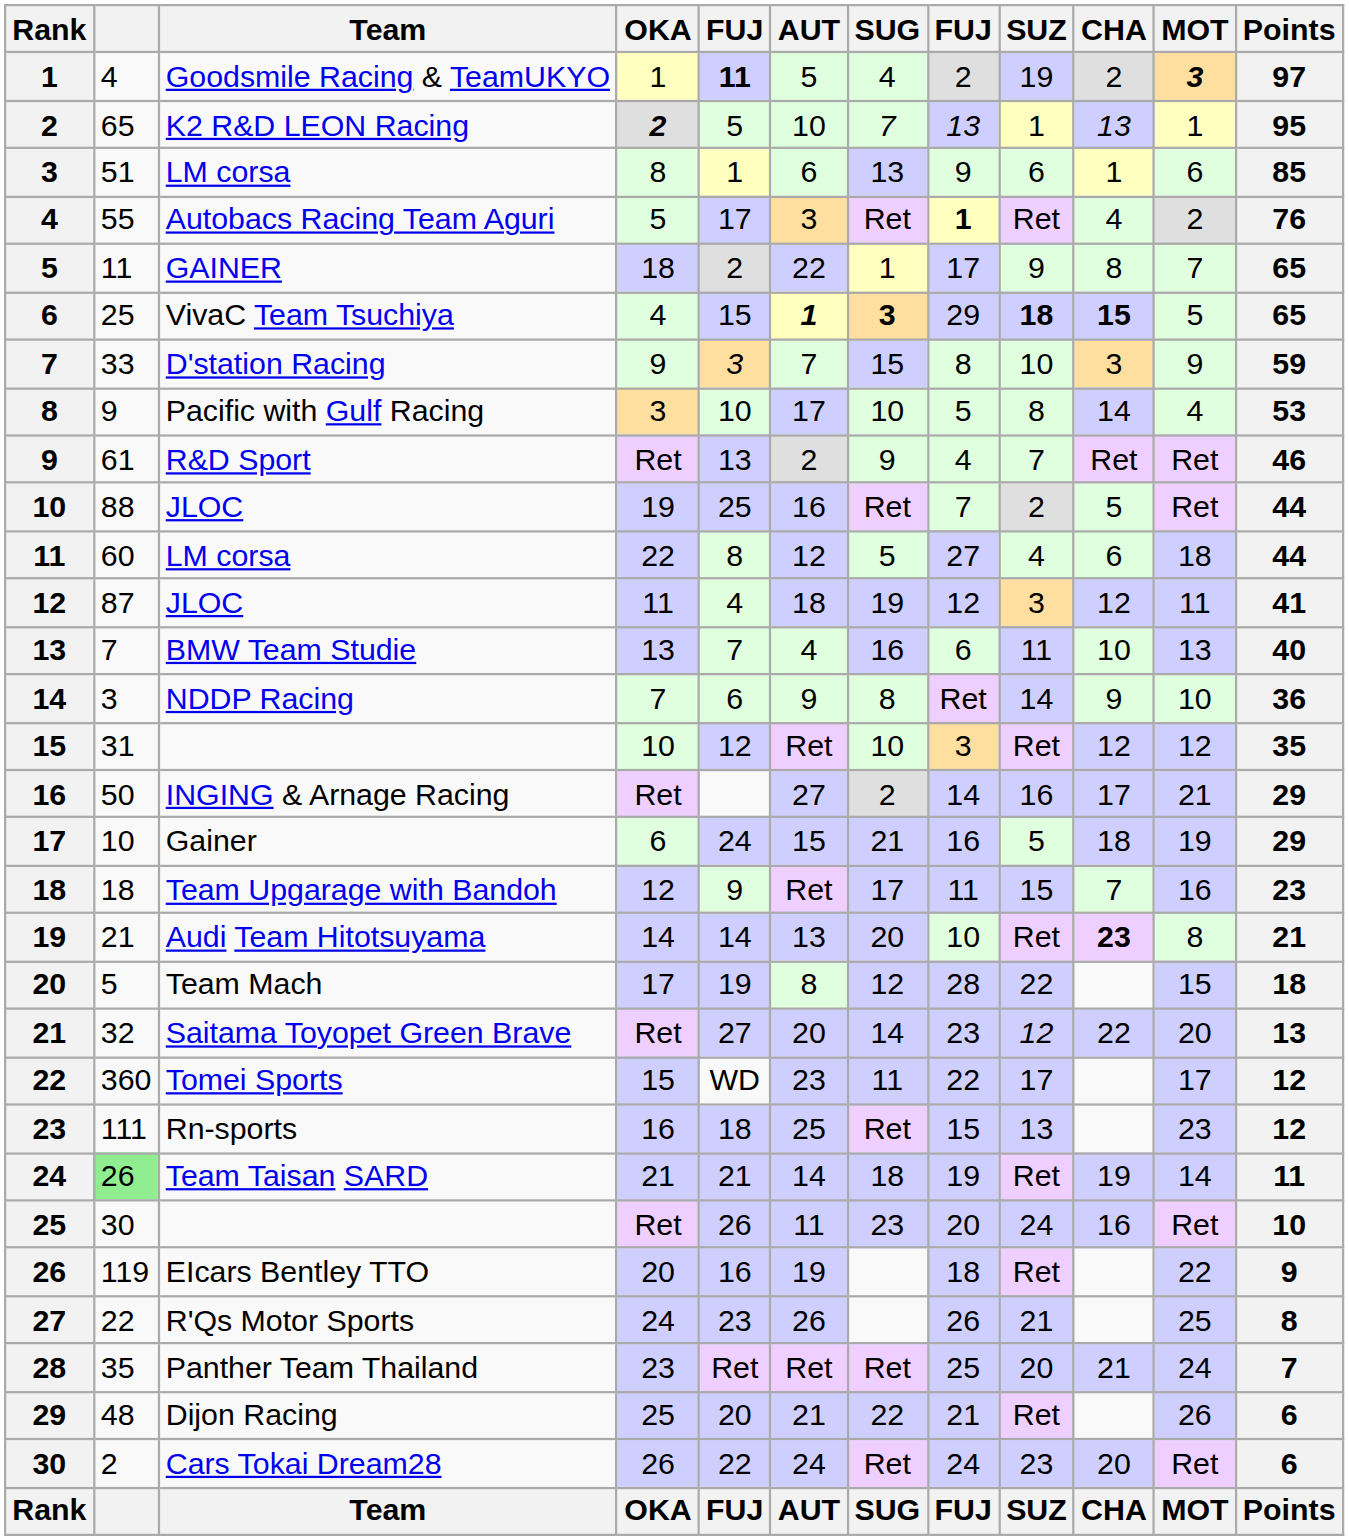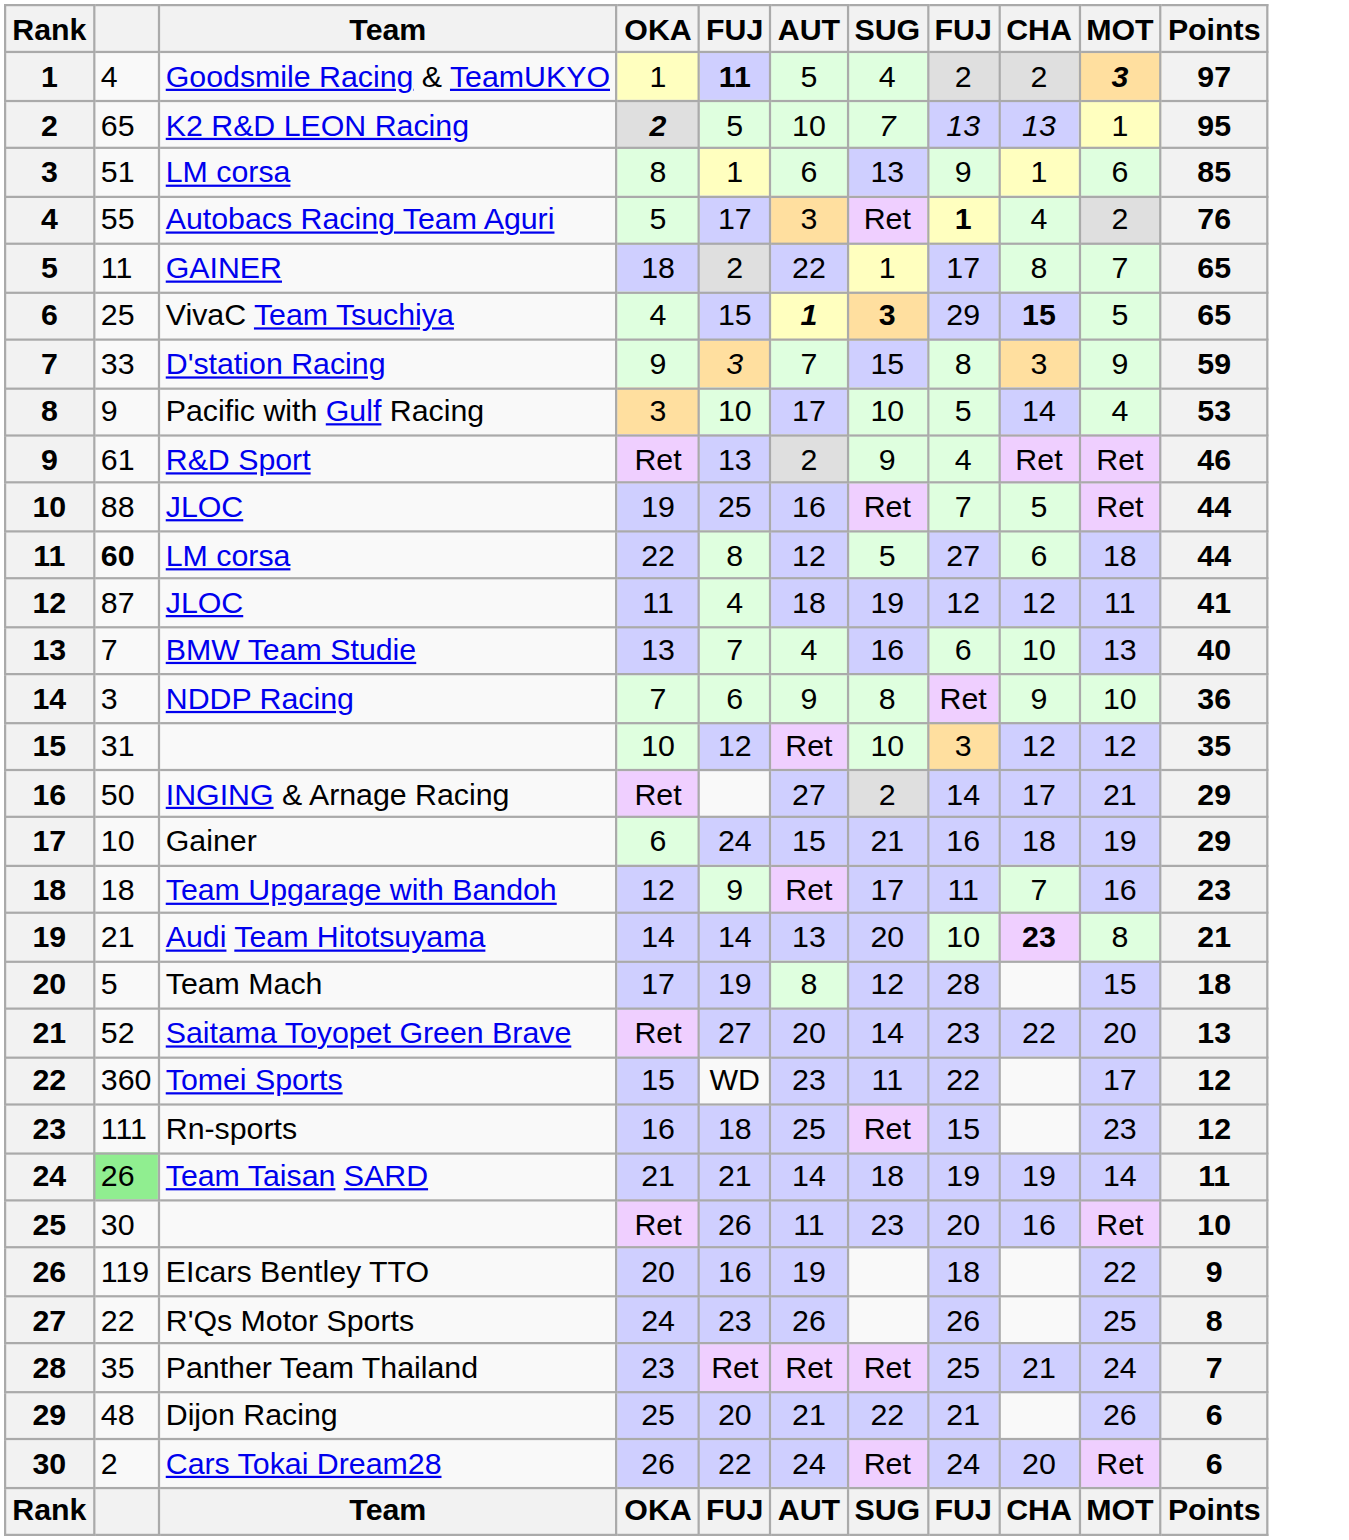- column: SUZ | 19 | 1 | 6 | Ret | 9 | 18 | 10 | 8 | 7 | 2 | 4 | 3 | 11 | 14 | Ret | 16 | 5 | 15 | Ret | 22 | 12 | 17 | 13 | Ret | 24 | Ret | 21 | 20 | Ret | 23 | SUZ
11 / LM corsa | column 2: normal -> bold
Saitama Toyopet Green Brave | column 2: 32 -> 52
